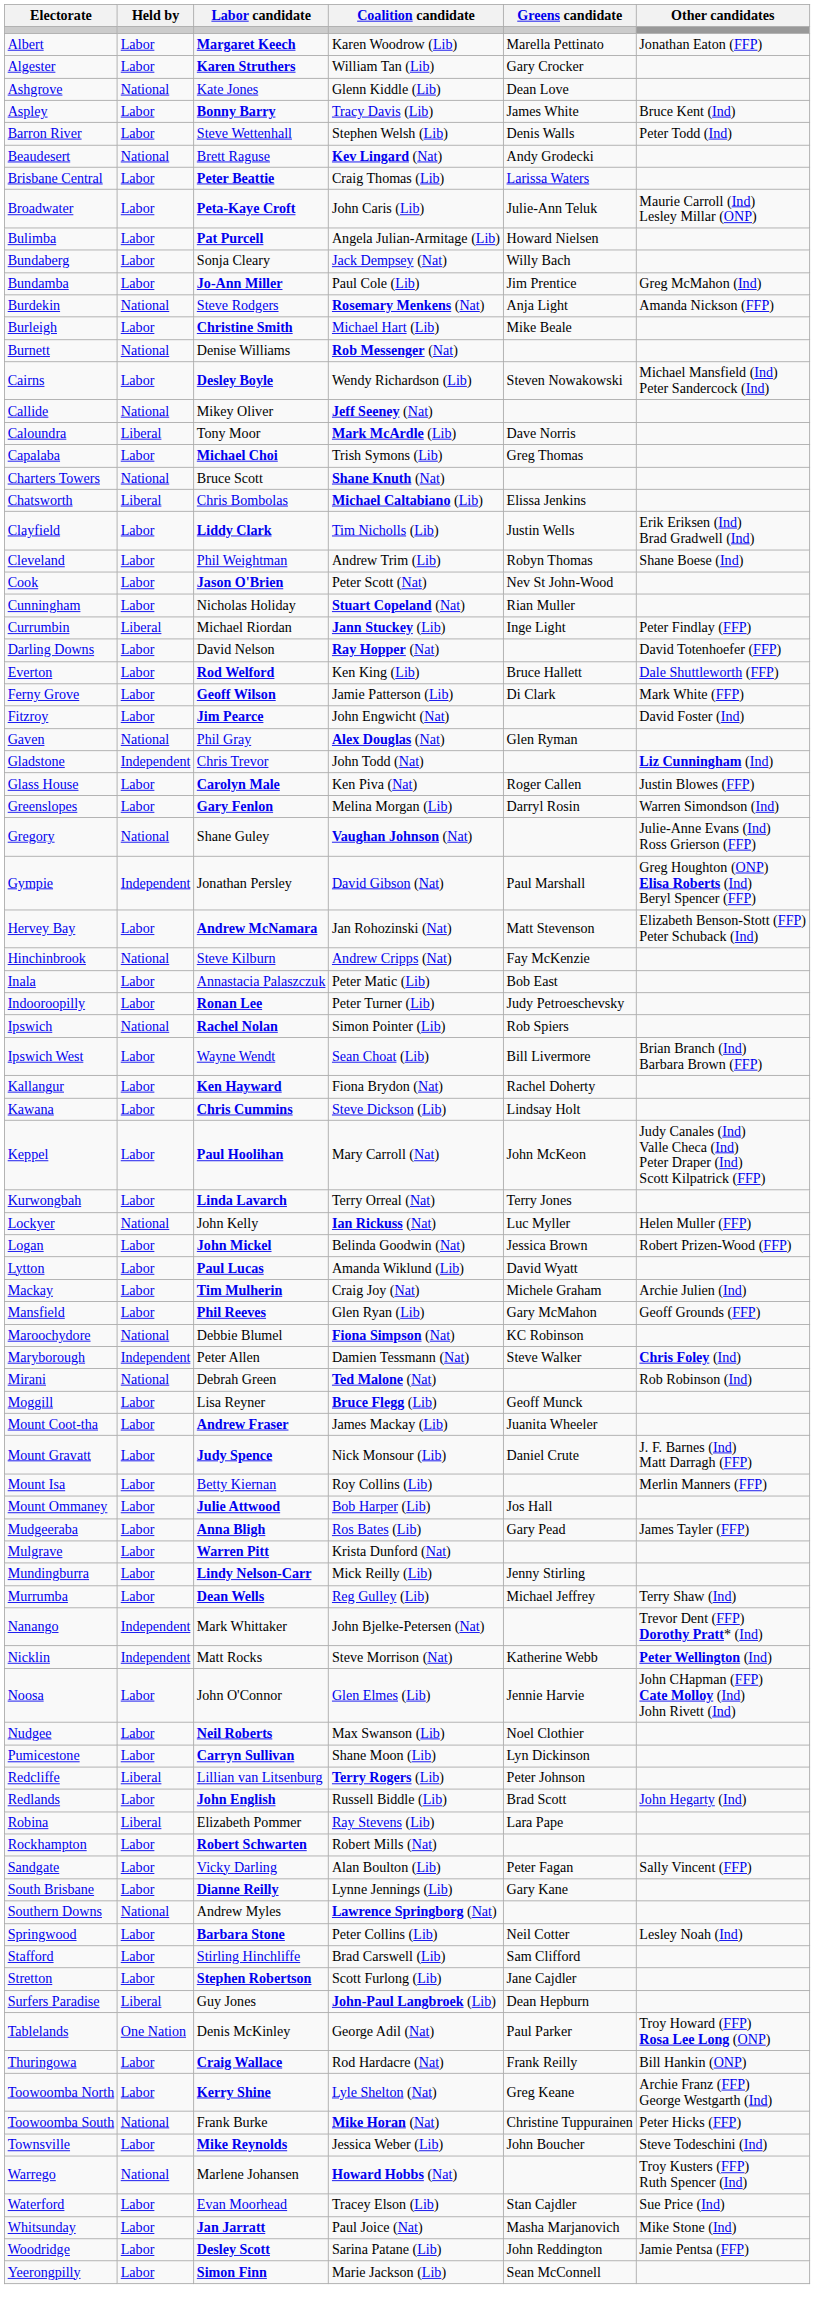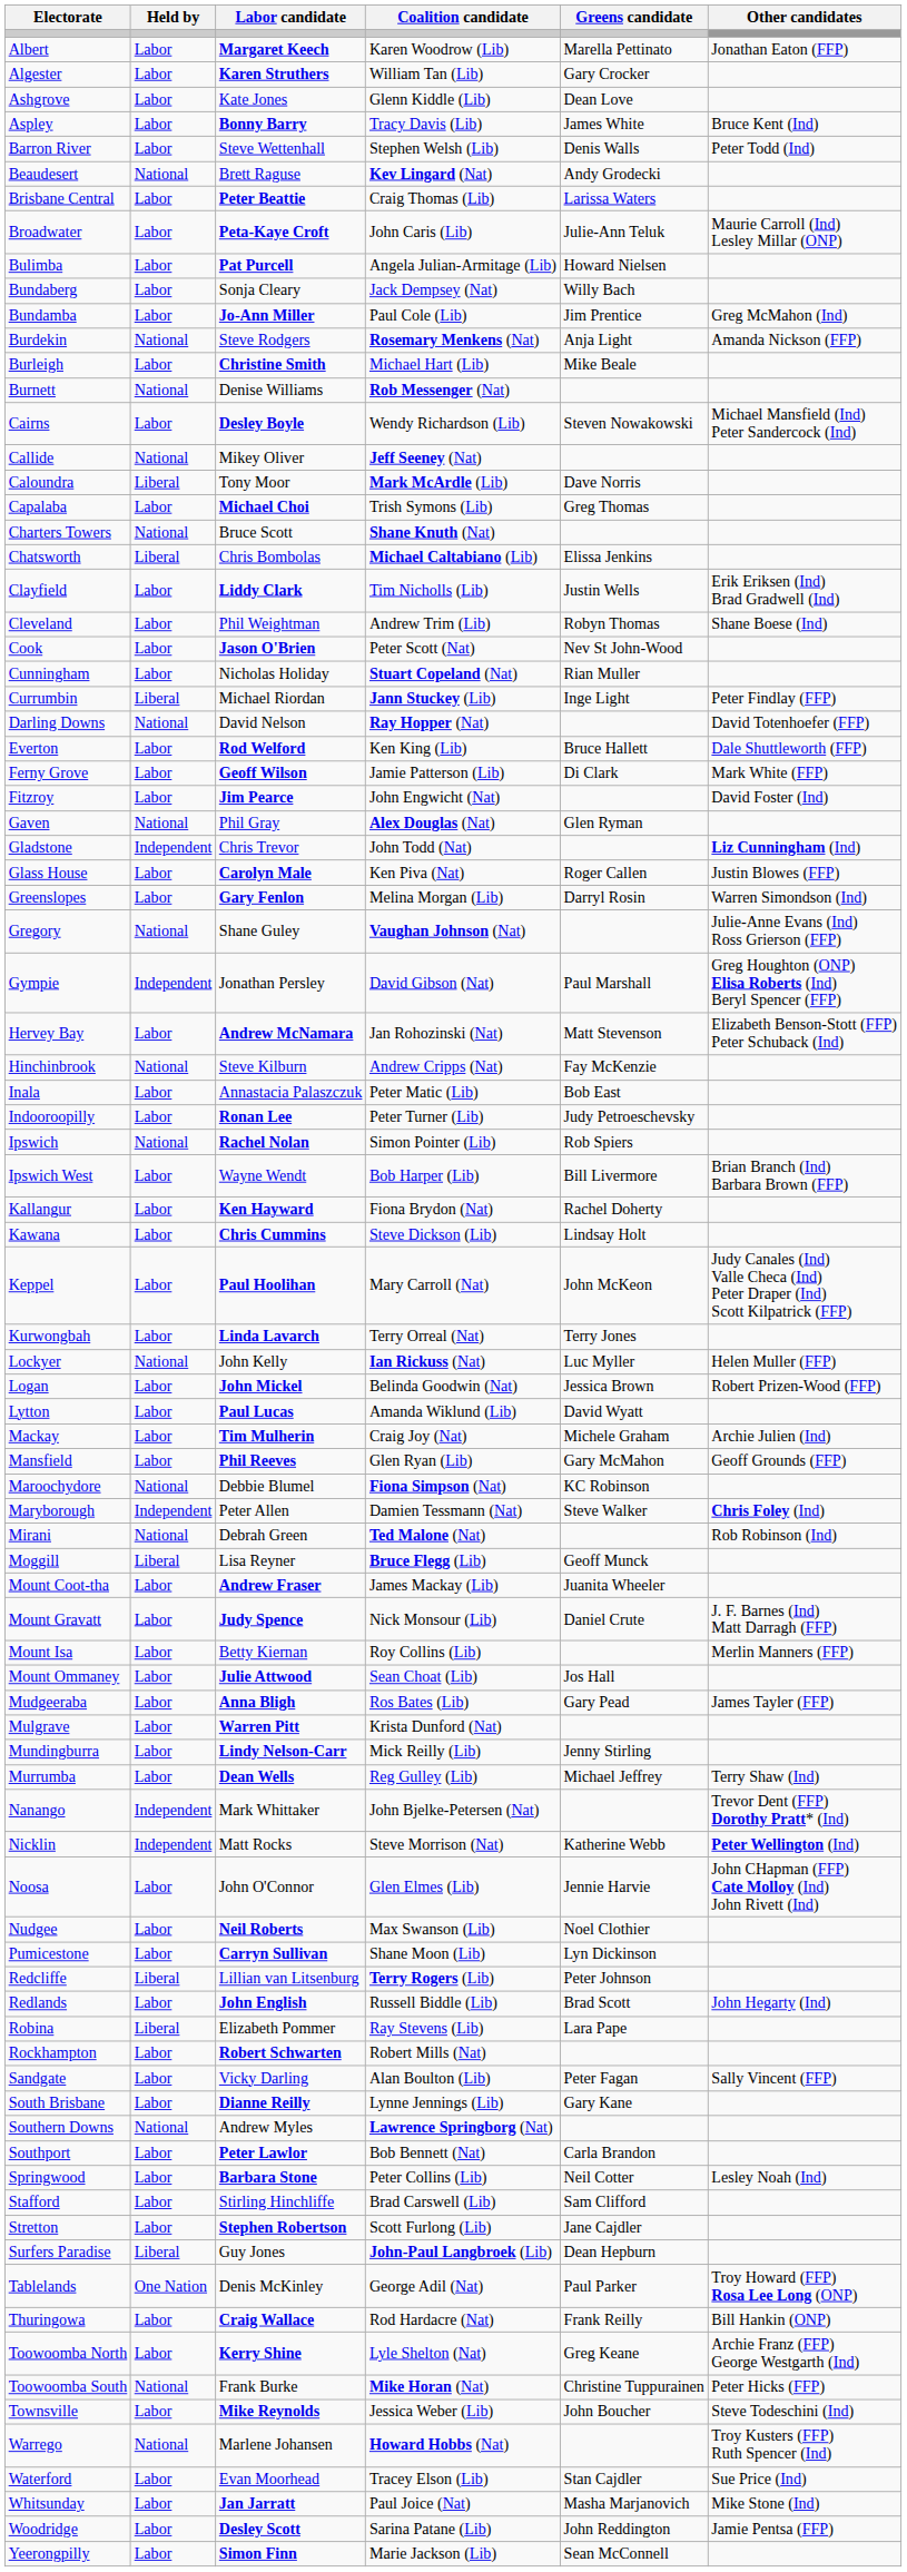Ashgrove | Held by: National -> Labor
Darling Downs | Held by: Labor -> National
Ipswich West | Coalition candidate: Sean Choat (Lib) -> Bob Harper (Lib)
Moggill | Held by: Labor -> Liberal
Mount Ommaney | Coalition candidate: Bob Harper (Lib) -> Sean Choat (Lib)
+ row: Southport | Labor | Peter Lawlor | Bob Bennett (Nat) | Carla Brandon
